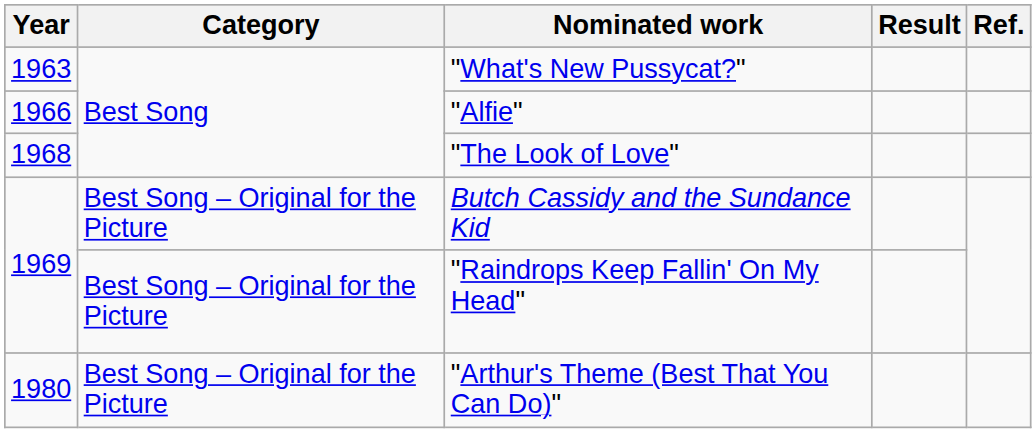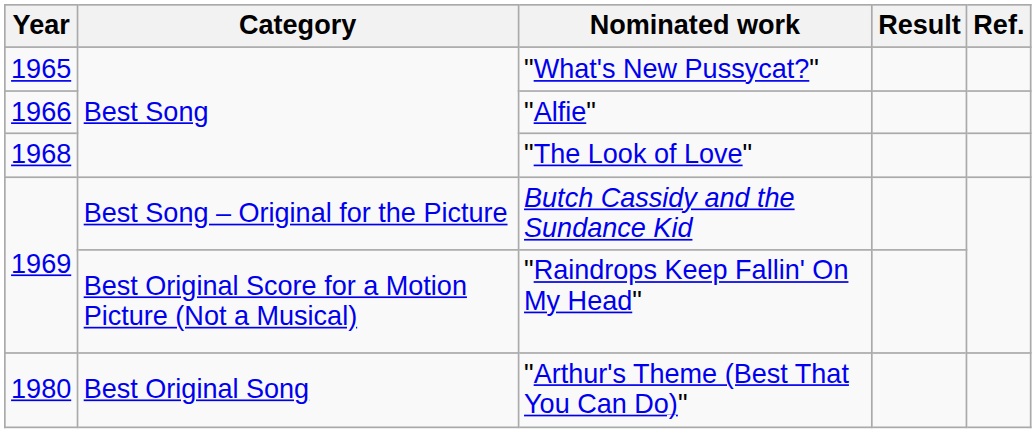"What's New Pussycat?" | Year: 1963 -> 1965
"Raindrops Keep Fallin' On My Head" | Category: Best Song – Original for the Picture -> Best Original Score for a Motion Picture (Not a Musical)
"Arthur's Theme (Best That You Can Do)" | Category: Best Song – Original for the Picture -> Best Original Song
